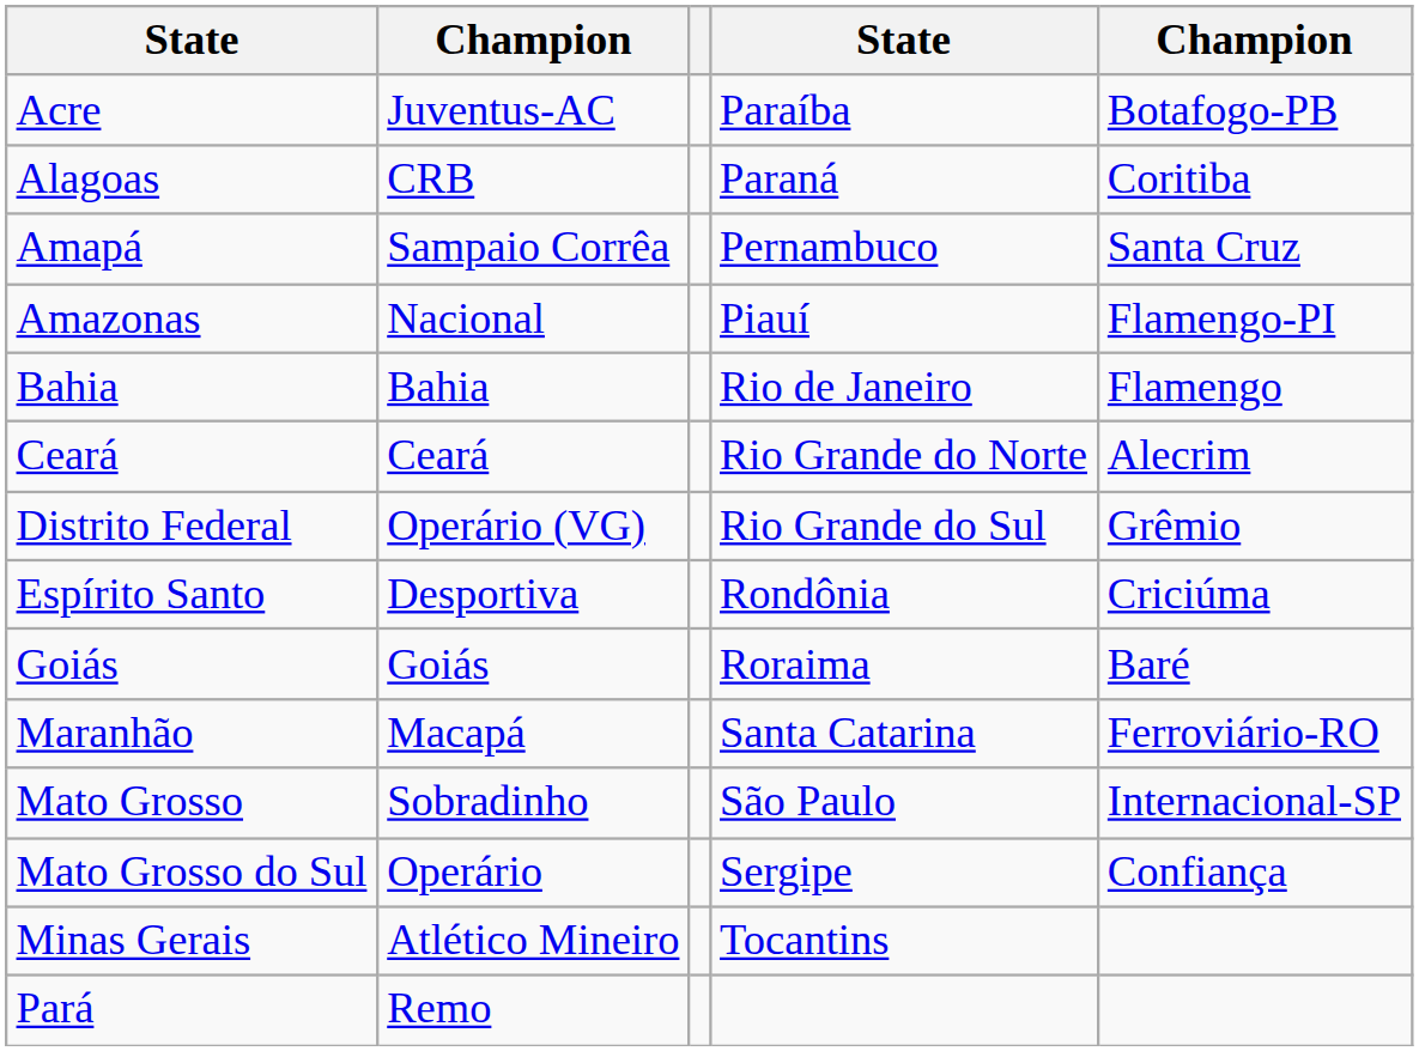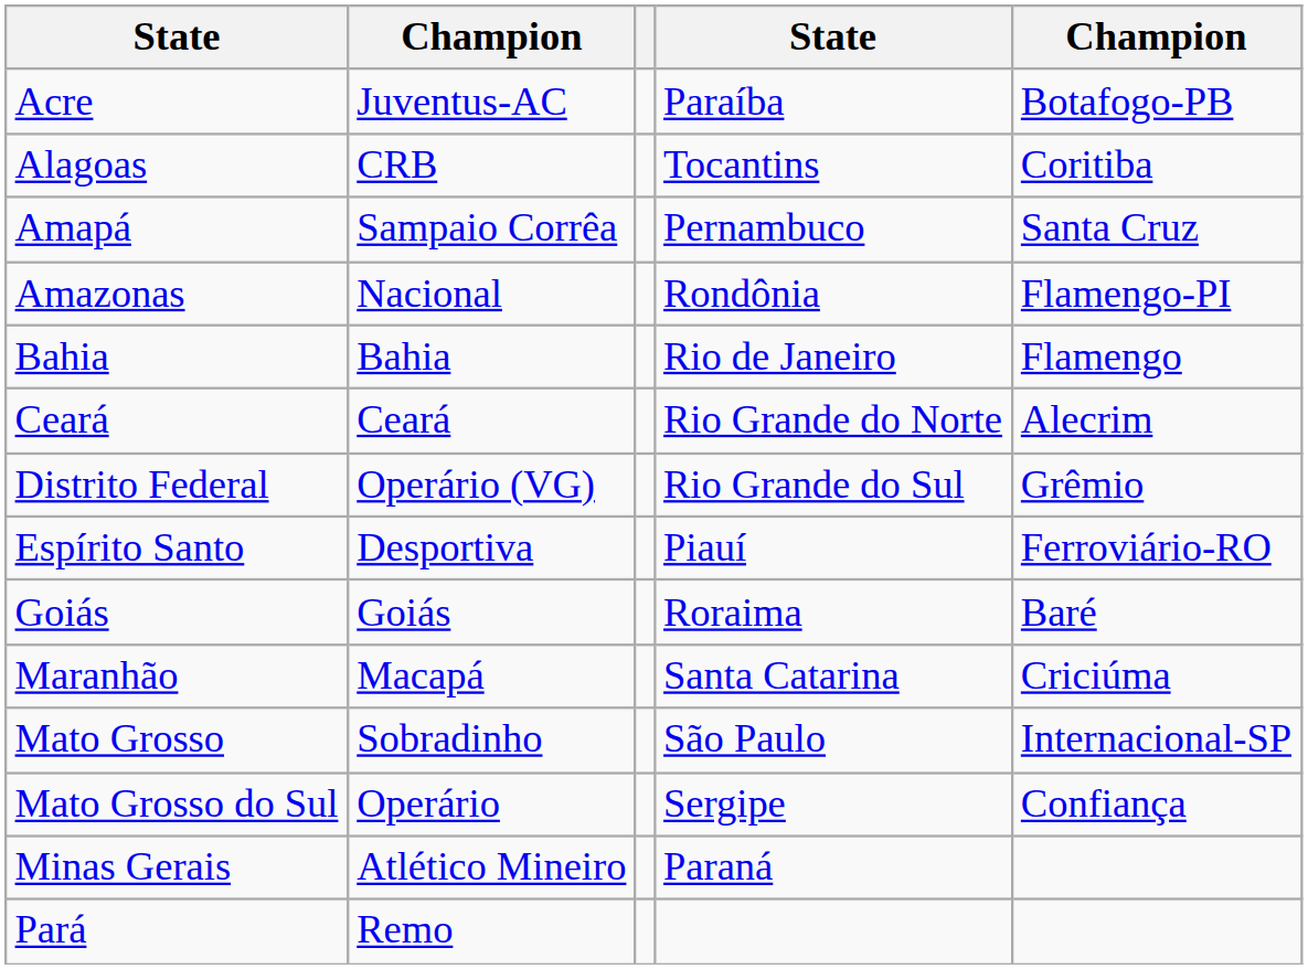Alagoas | column 4: Paraná -> Tocantins
Amazonas | column 4: Piauí -> Rondônia
Espírito Santo | column 4: Rondônia -> Piauí
Espírito Santo | column 5: Criciúma -> Ferroviário-RO
Maranhão | column 5: Ferroviário-RO -> Criciúma
Minas Gerais | column 4: Tocantins -> Paraná
